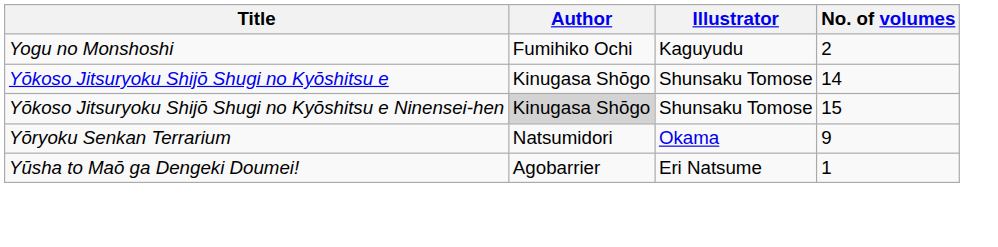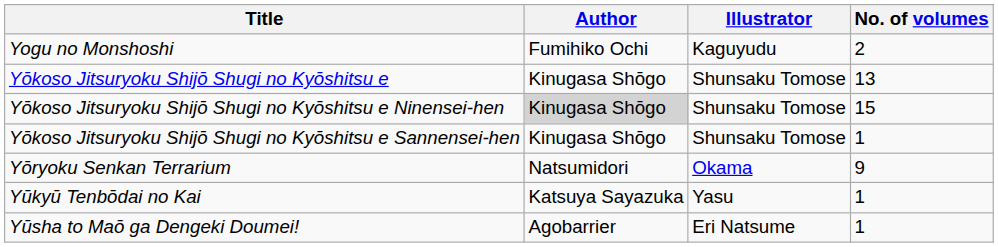Yōkoso Jitsuryoku Shijō Shugi no Kyōshitsu e | No. of volumes: 14 -> 13
+ row: Yōkoso Jitsuryoku Shijō Shugi no Kyōshitsu e Sannensei-hen | Kinugasa Shōgo | Shunsaku Tomose | 1
+ row: Yūkyū Tenbōdai no Kai | Katsuya Sayazuka | Yasu | 1
